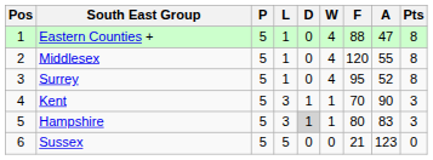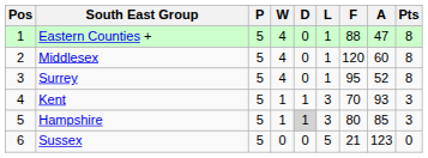columns swapped: W <-> L
Middlesex | A: 55 -> 60
Kent | A: 90 -> 93
Hampshire | A: 83 -> 85
